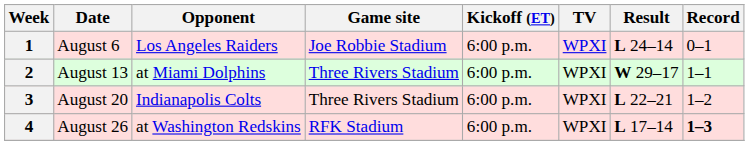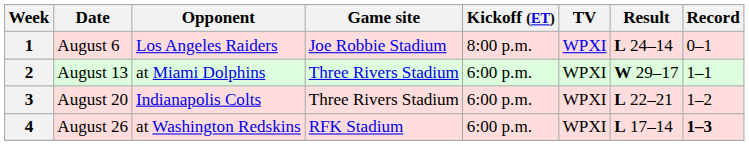1 | Kickoff (ET): 6:00 p.m. -> 8:00 p.m.
